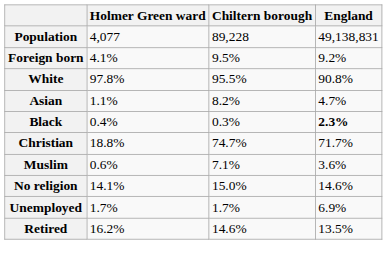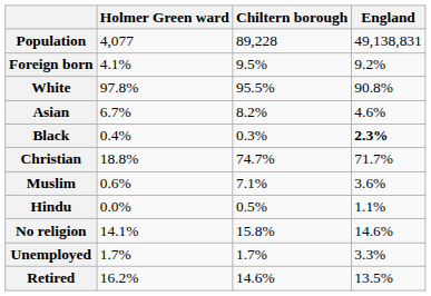Asian | Holmer Green ward: 1.1% -> 6.7%
Asian | England: 4.7% -> 4.6%
+ row: Hindu | 0.0% | 0.5% | 1.1%
No religion | Chiltern borough: 15.0% -> 15.8%
Unemployed | England: 6.9% -> 3.3%
